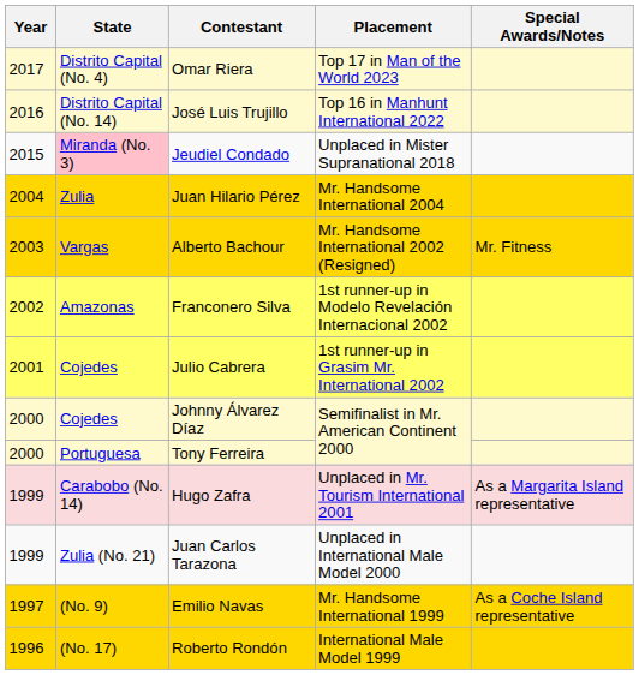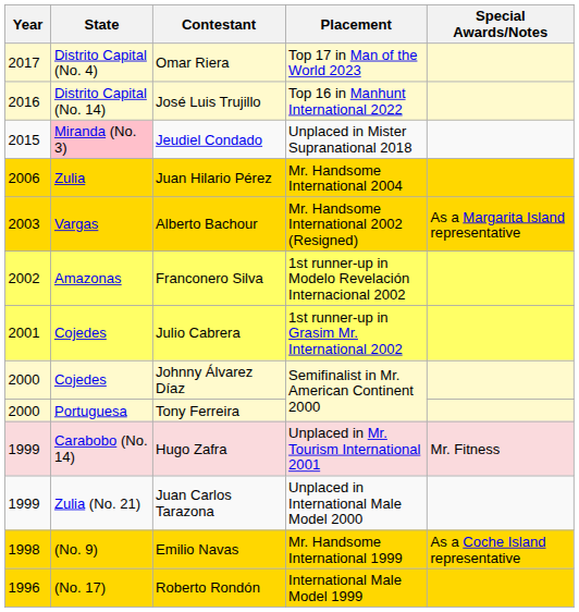Juan Hilario Pérez | Year: 2004 -> 2006
Alberto Bachour | Special Awards/Notes: Mr. Fitness -> As a Margarita Island representative
Hugo Zafra | Special Awards/Notes: As a Margarita Island representative -> Mr. Fitness
Emilio Navas | Year: 1997 -> 1998
